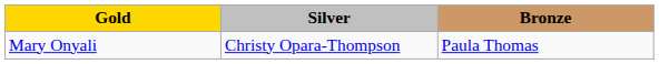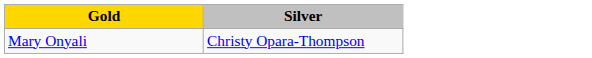- column: Bronze | Paula Thomas
